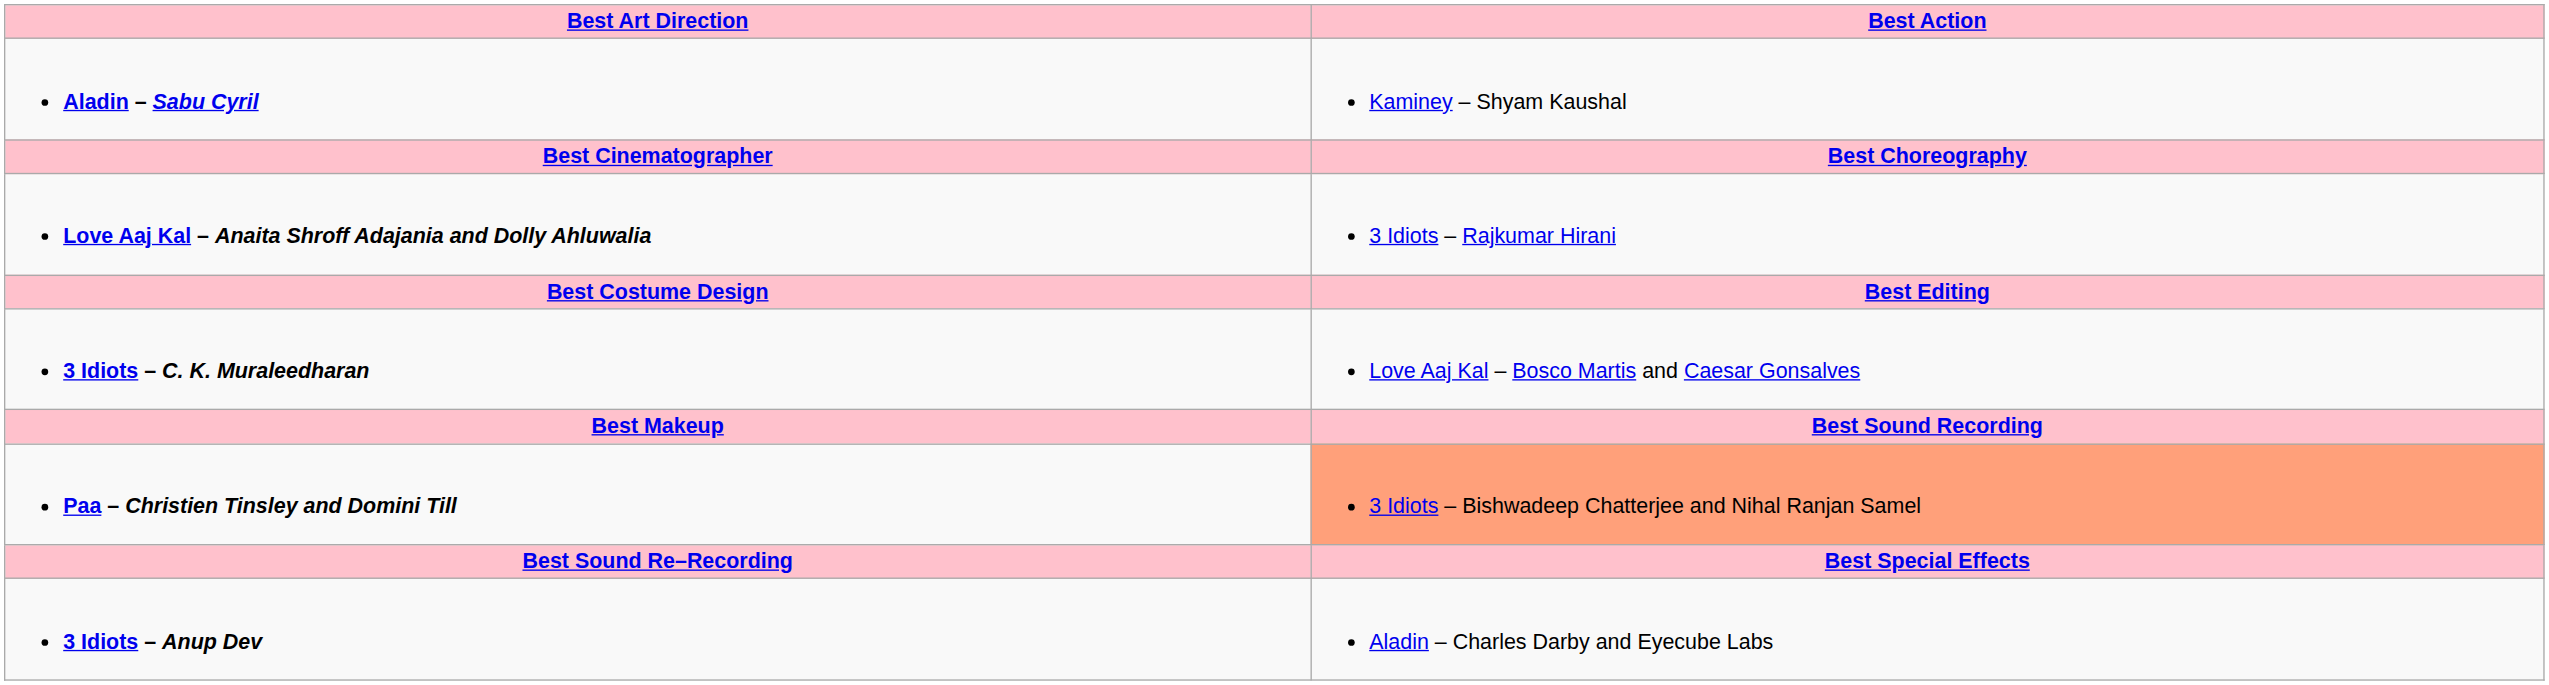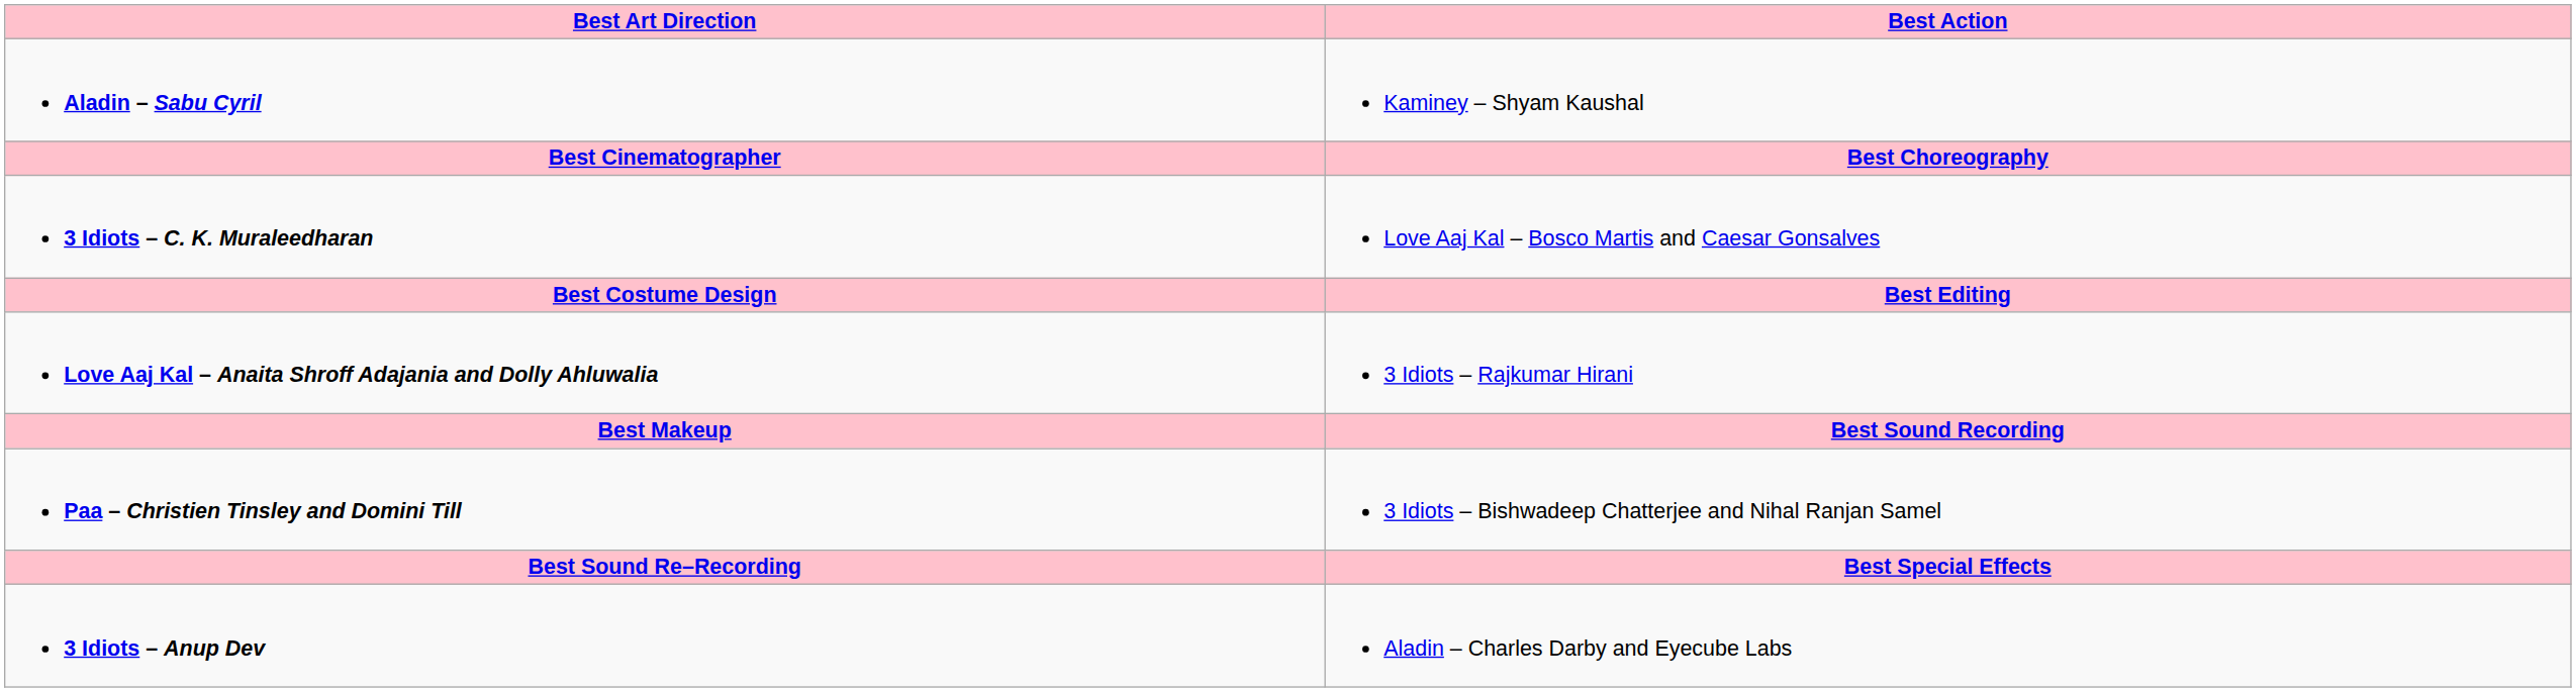rows swapped: 3 Idiots – C. K. Muraleedharan <-> Love Aaj Kal – Anaita Shroff Adajania and Dolly Ahluwalia
Paa – Christien Tinsley and Domini Till | Best Action: lightsalmon background -> no background
